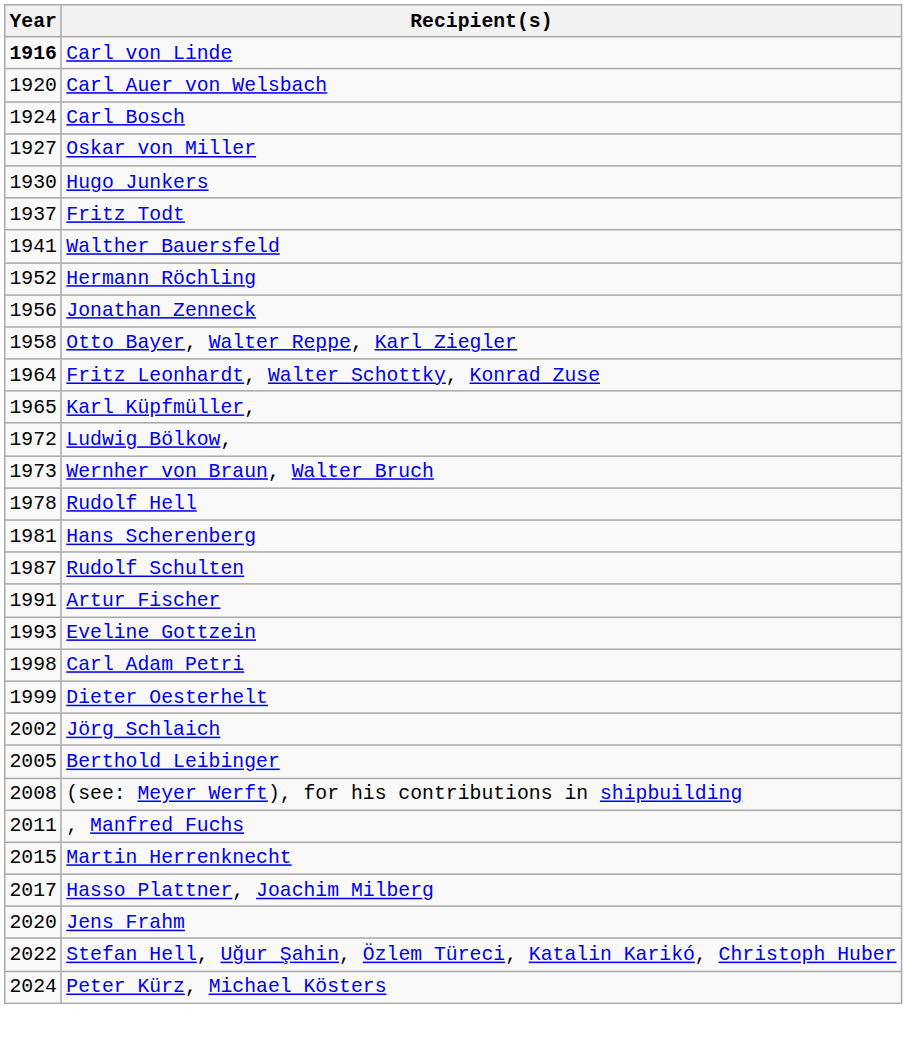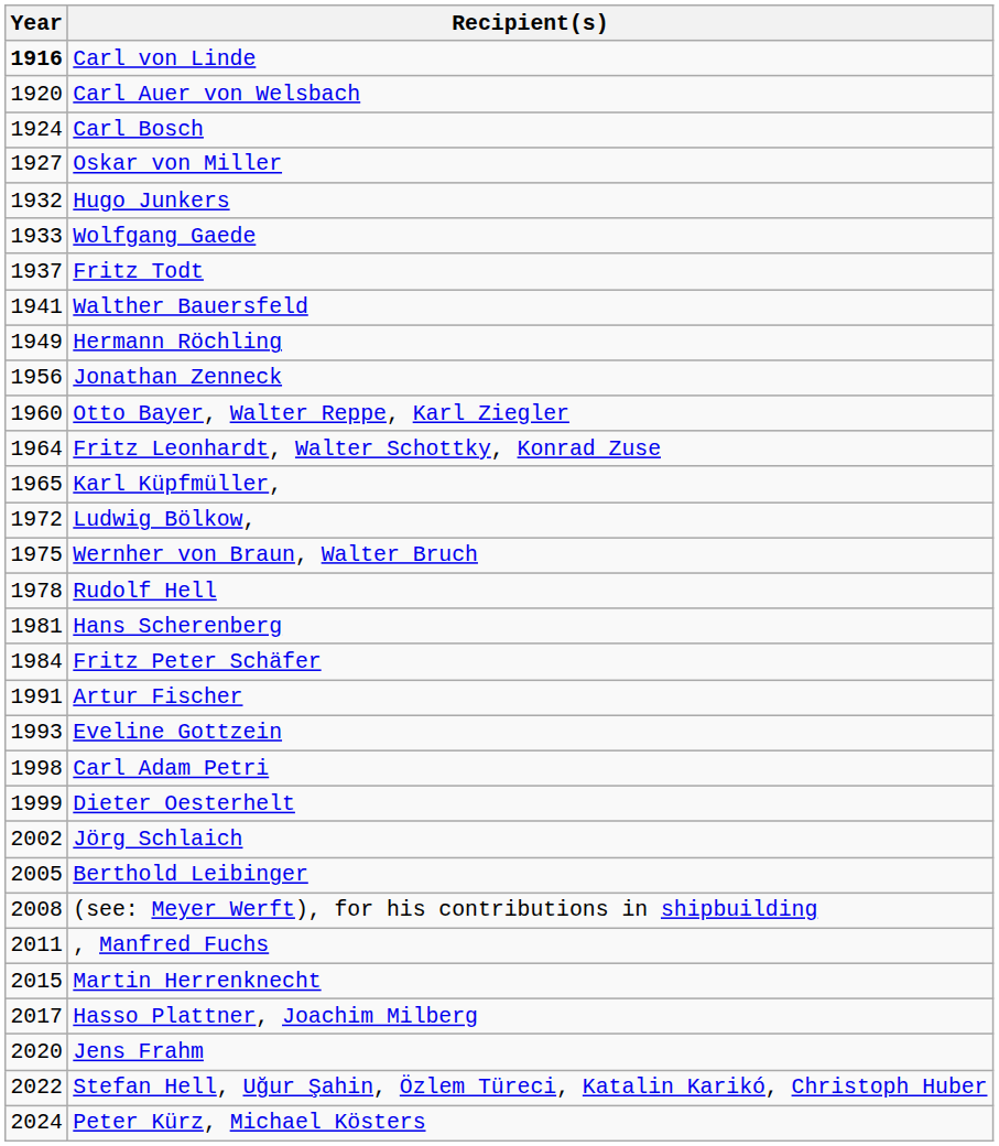Hugo Junkers | Year: 1930 -> 1932
+ row: 1933 | Wolfgang Gaede
Hermann Röchling | Year: 1952 -> 1949
Otto Bayer, Walter Reppe, Karl Ziegler | Year: 1958 -> 1960
Wernher von Braun, Walter Bruch | Year: 1973 -> 1975
+ row: 1984 | Fritz Peter Schäfer
- row: 1987 | Rudolf Schulten
